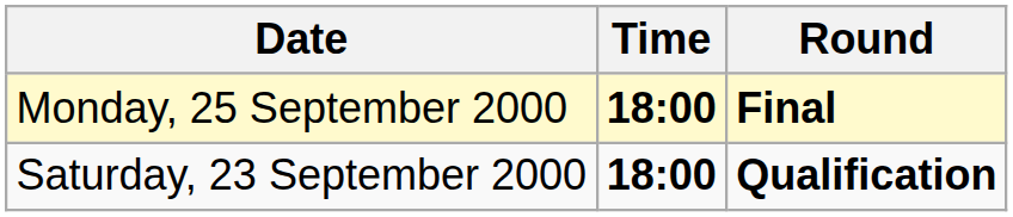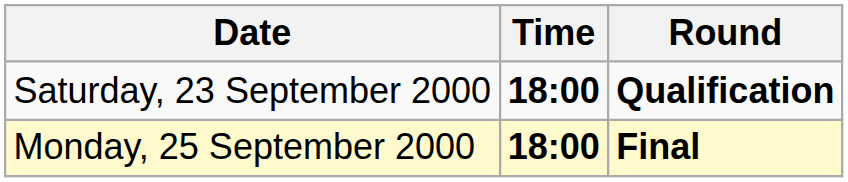rows swapped: Saturday, 23 September 2000 <-> Monday, 25 September 2000
